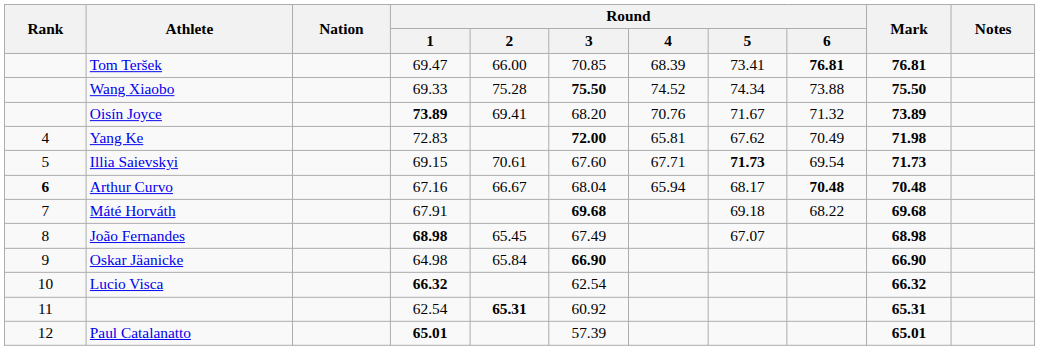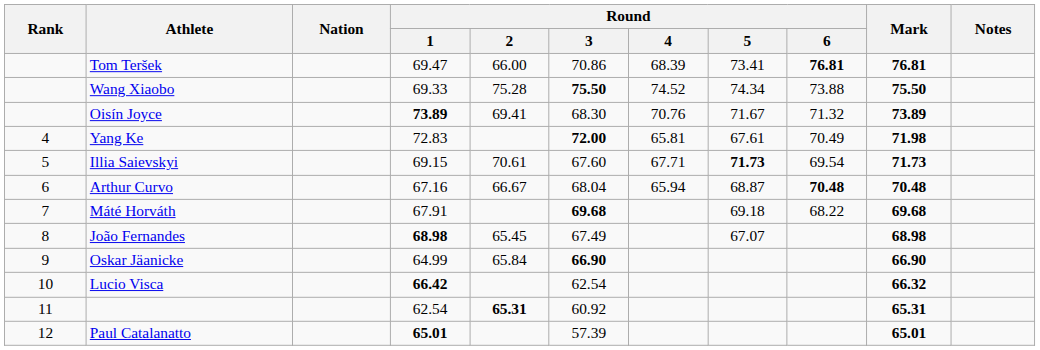Tom Teršek | Round / 3: 70.85 -> 70.86
Oisín Joyce | Round / 3: 68.20 -> 68.30
Yang Ke | Round / 5: 67.62 -> 67.61
Arthur Curvo | Rank: bold -> normal
Arthur Curvo | Round / 5: 68.17 -> 68.87
Oskar Jäanicke | Round / 1: 64.98 -> 64.99
Lucio Visca | Round / 1: 66.32 -> 66.42
